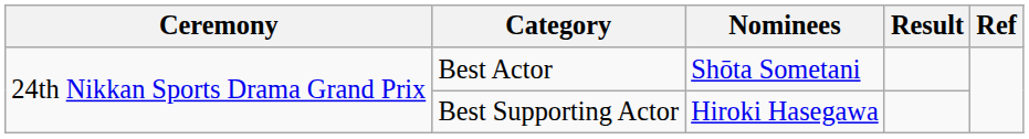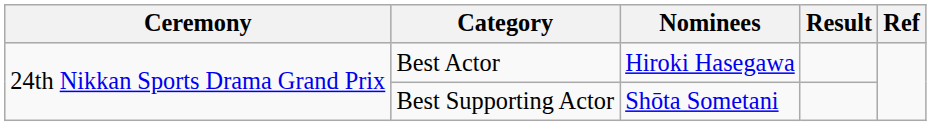Best Actor | Nominees: Shōta Sometani -> Hiroki Hasegawa
Best Supporting Actor | Nominees: Hiroki Hasegawa -> Shōta Sometani
